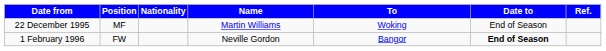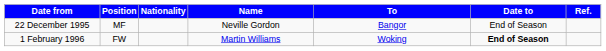22 December 1995 | Name: Martin Williams -> Neville Gordon
22 December 1995 | To: Woking -> Bangor
1 February 1996 | Name: Neville Gordon -> Martin Williams
1 February 1996 | To: Bangor -> Woking
